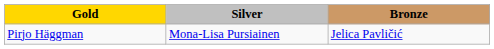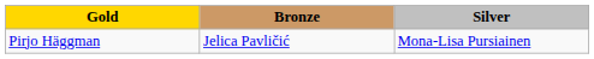columns swapped: Silver <-> Bronze
